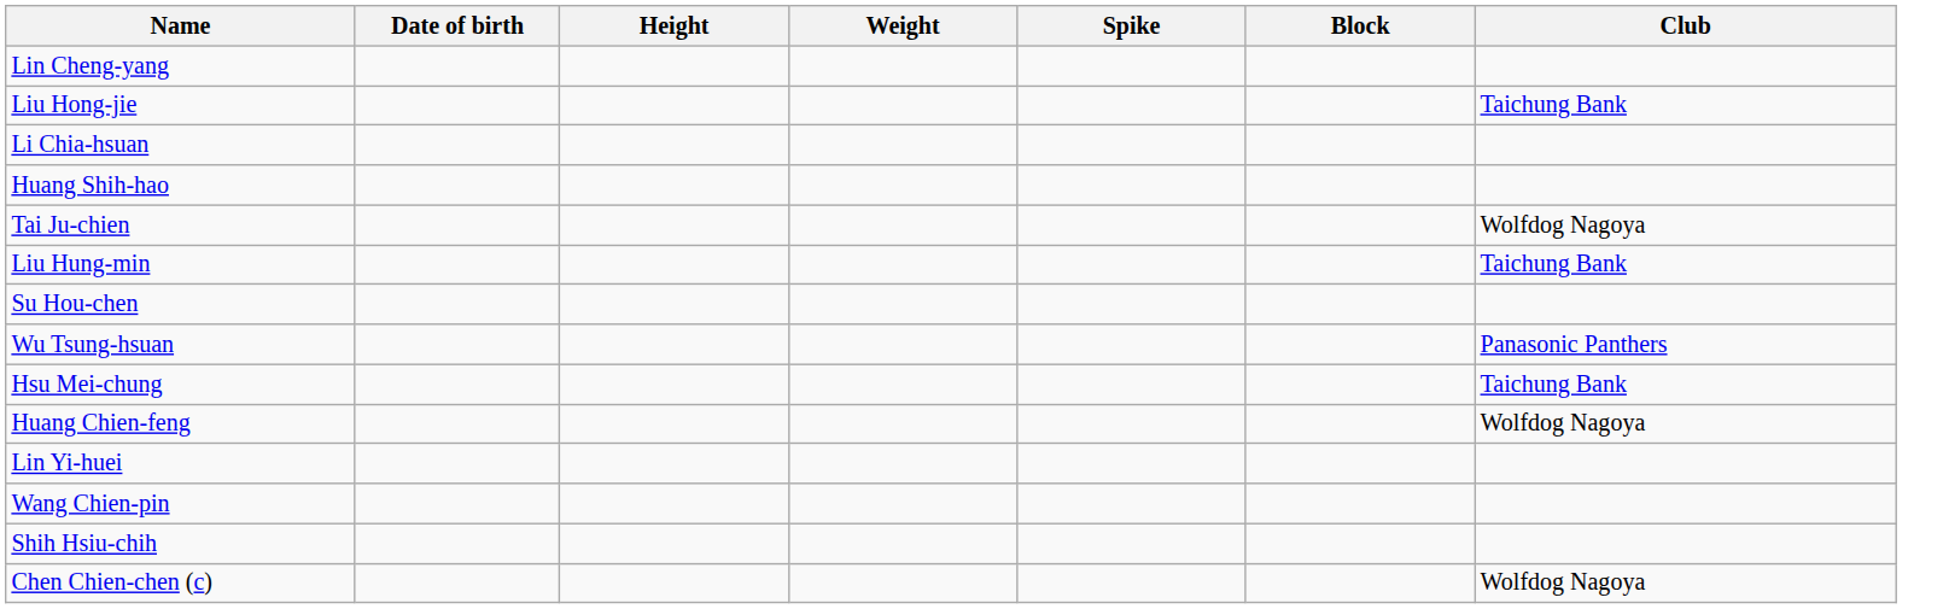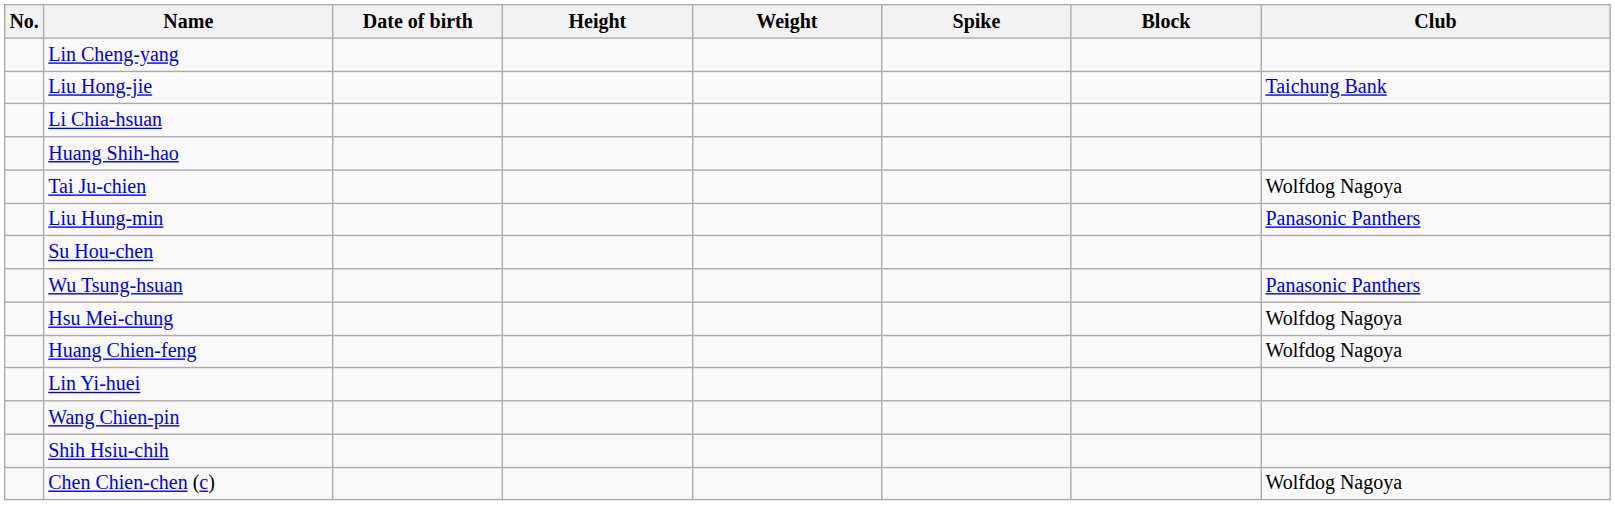+ column: No.
Liu Hung-min | Club: Taichung Bank -> Panasonic Panthers
Hsu Mei-chung | Club: Taichung Bank -> Wolfdog Nagoya
